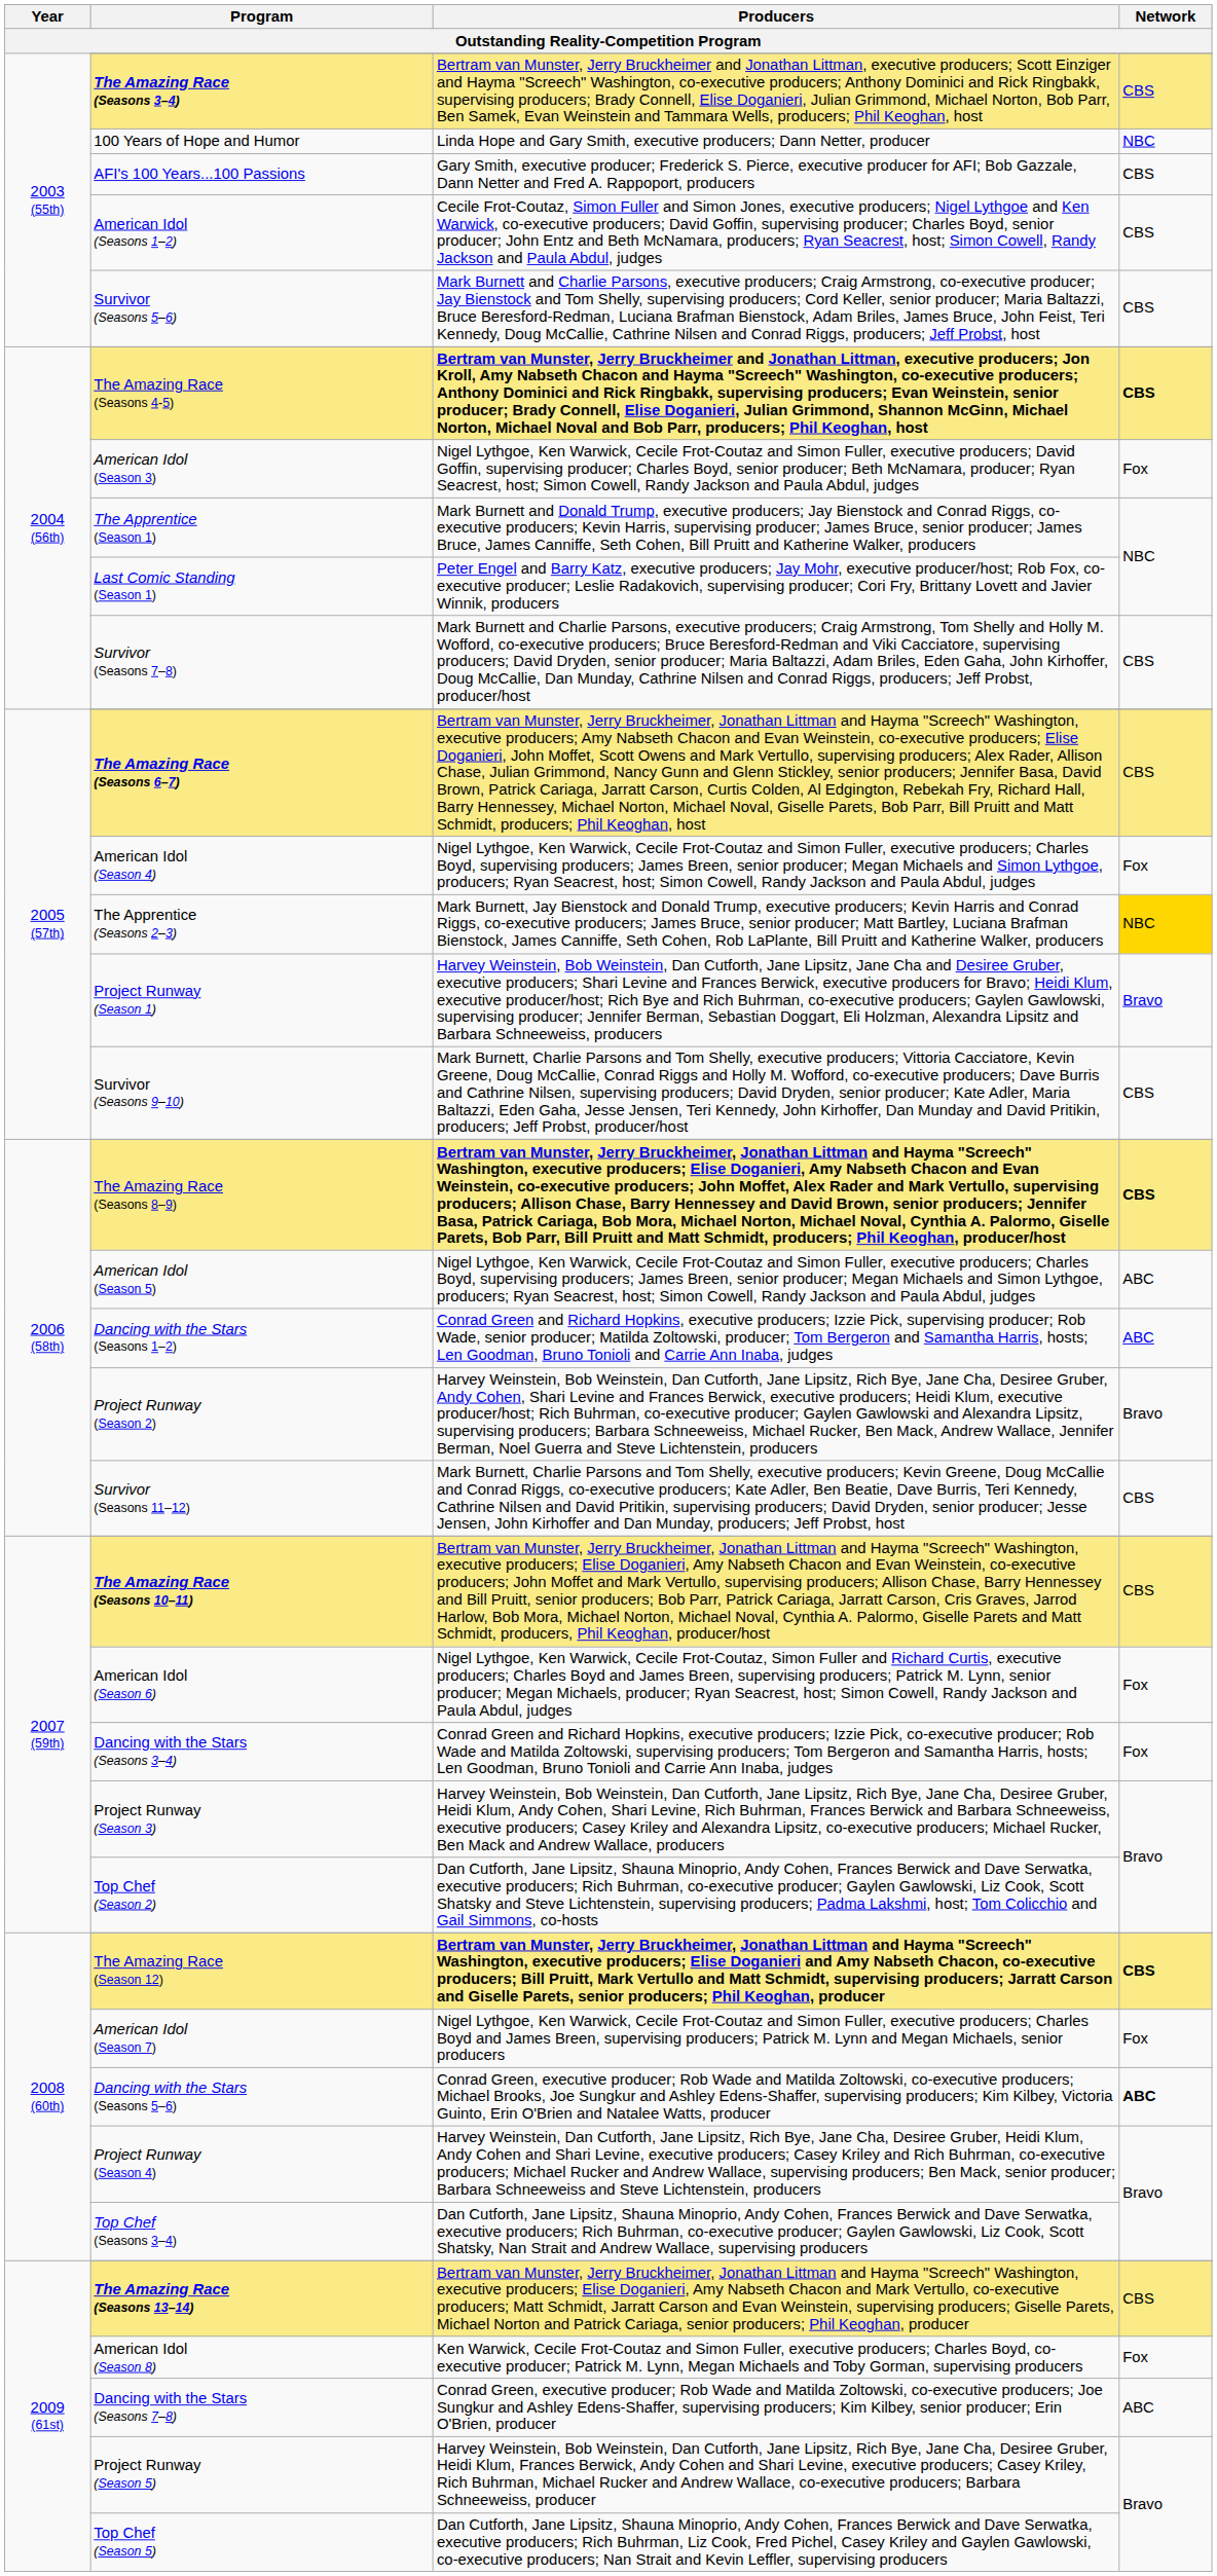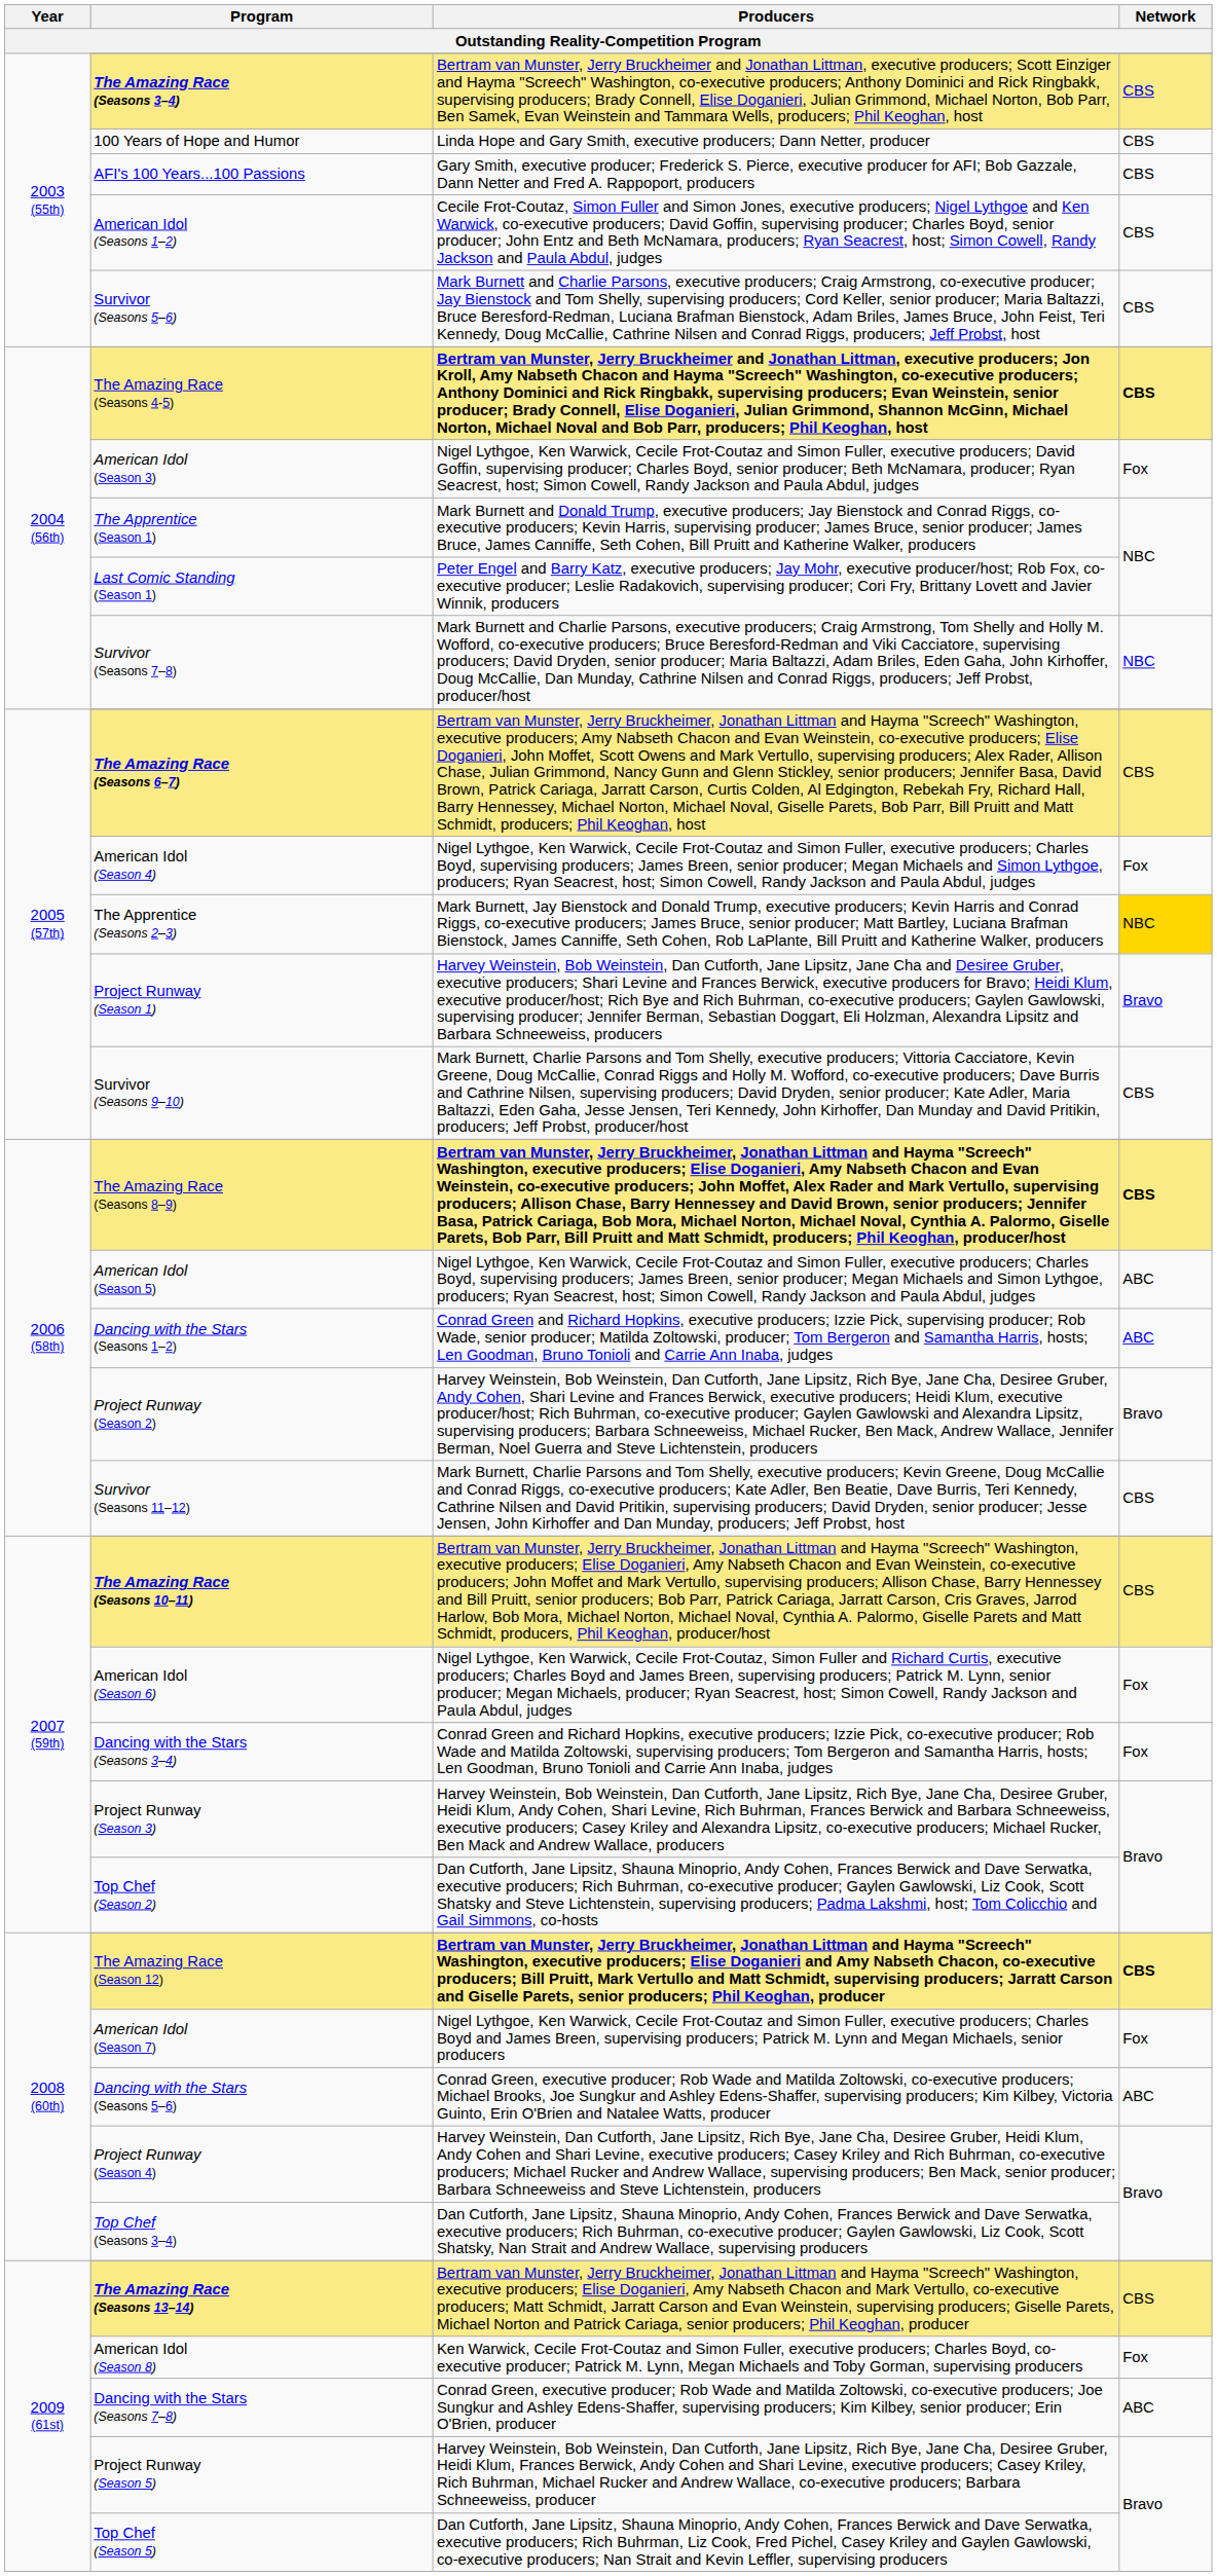100 Years of Hope and Humor | Network: NBC -> CBS
Survivor (Seasons 7–8) | Network: CBS -> NBC
Dancing with the Stars (Seasons 5–6) | Network: bold -> normal
